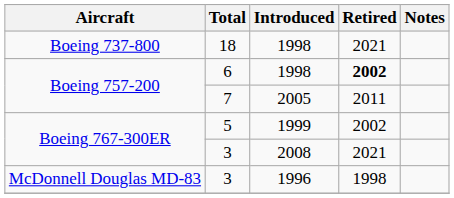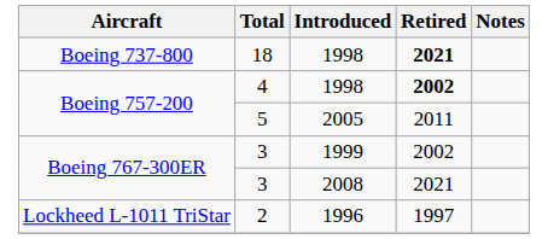Boeing 737-800 | Retired: normal -> bold
Boeing 757-200 / 1998 | Total: 6 -> 4
Boeing 757-200 / 2005 | Total: 7 -> 5
Boeing 767-300ER / 1999 | Total: 5 -> 3
+ row: Lockheed L-1011 TriStar | 2 | 1996 | 1997
- row: McDonnell Douglas MD-83 | 3 | 1996 | 1998
